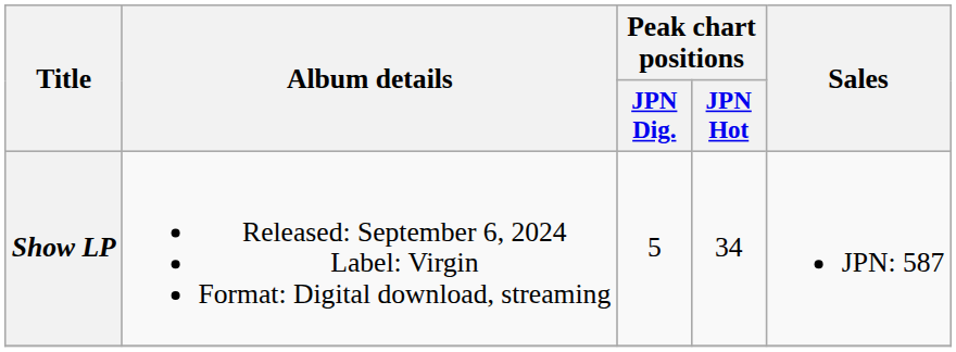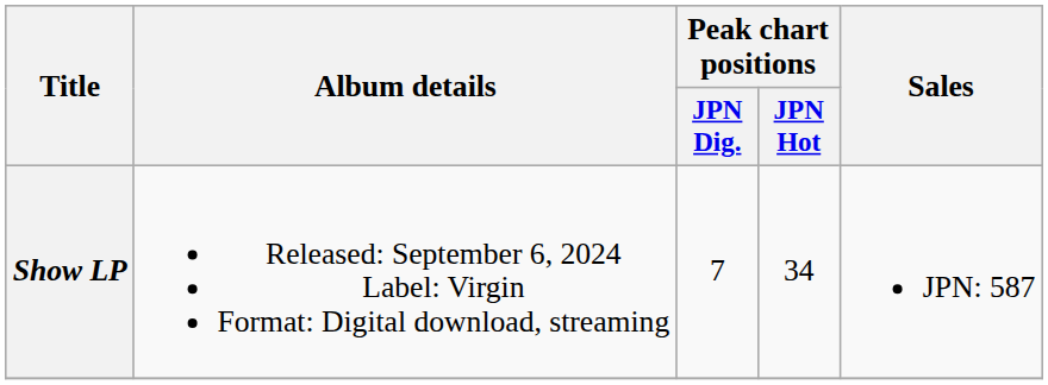Show LP | Peak chart positions / JPN Dig.: 5 -> 7
